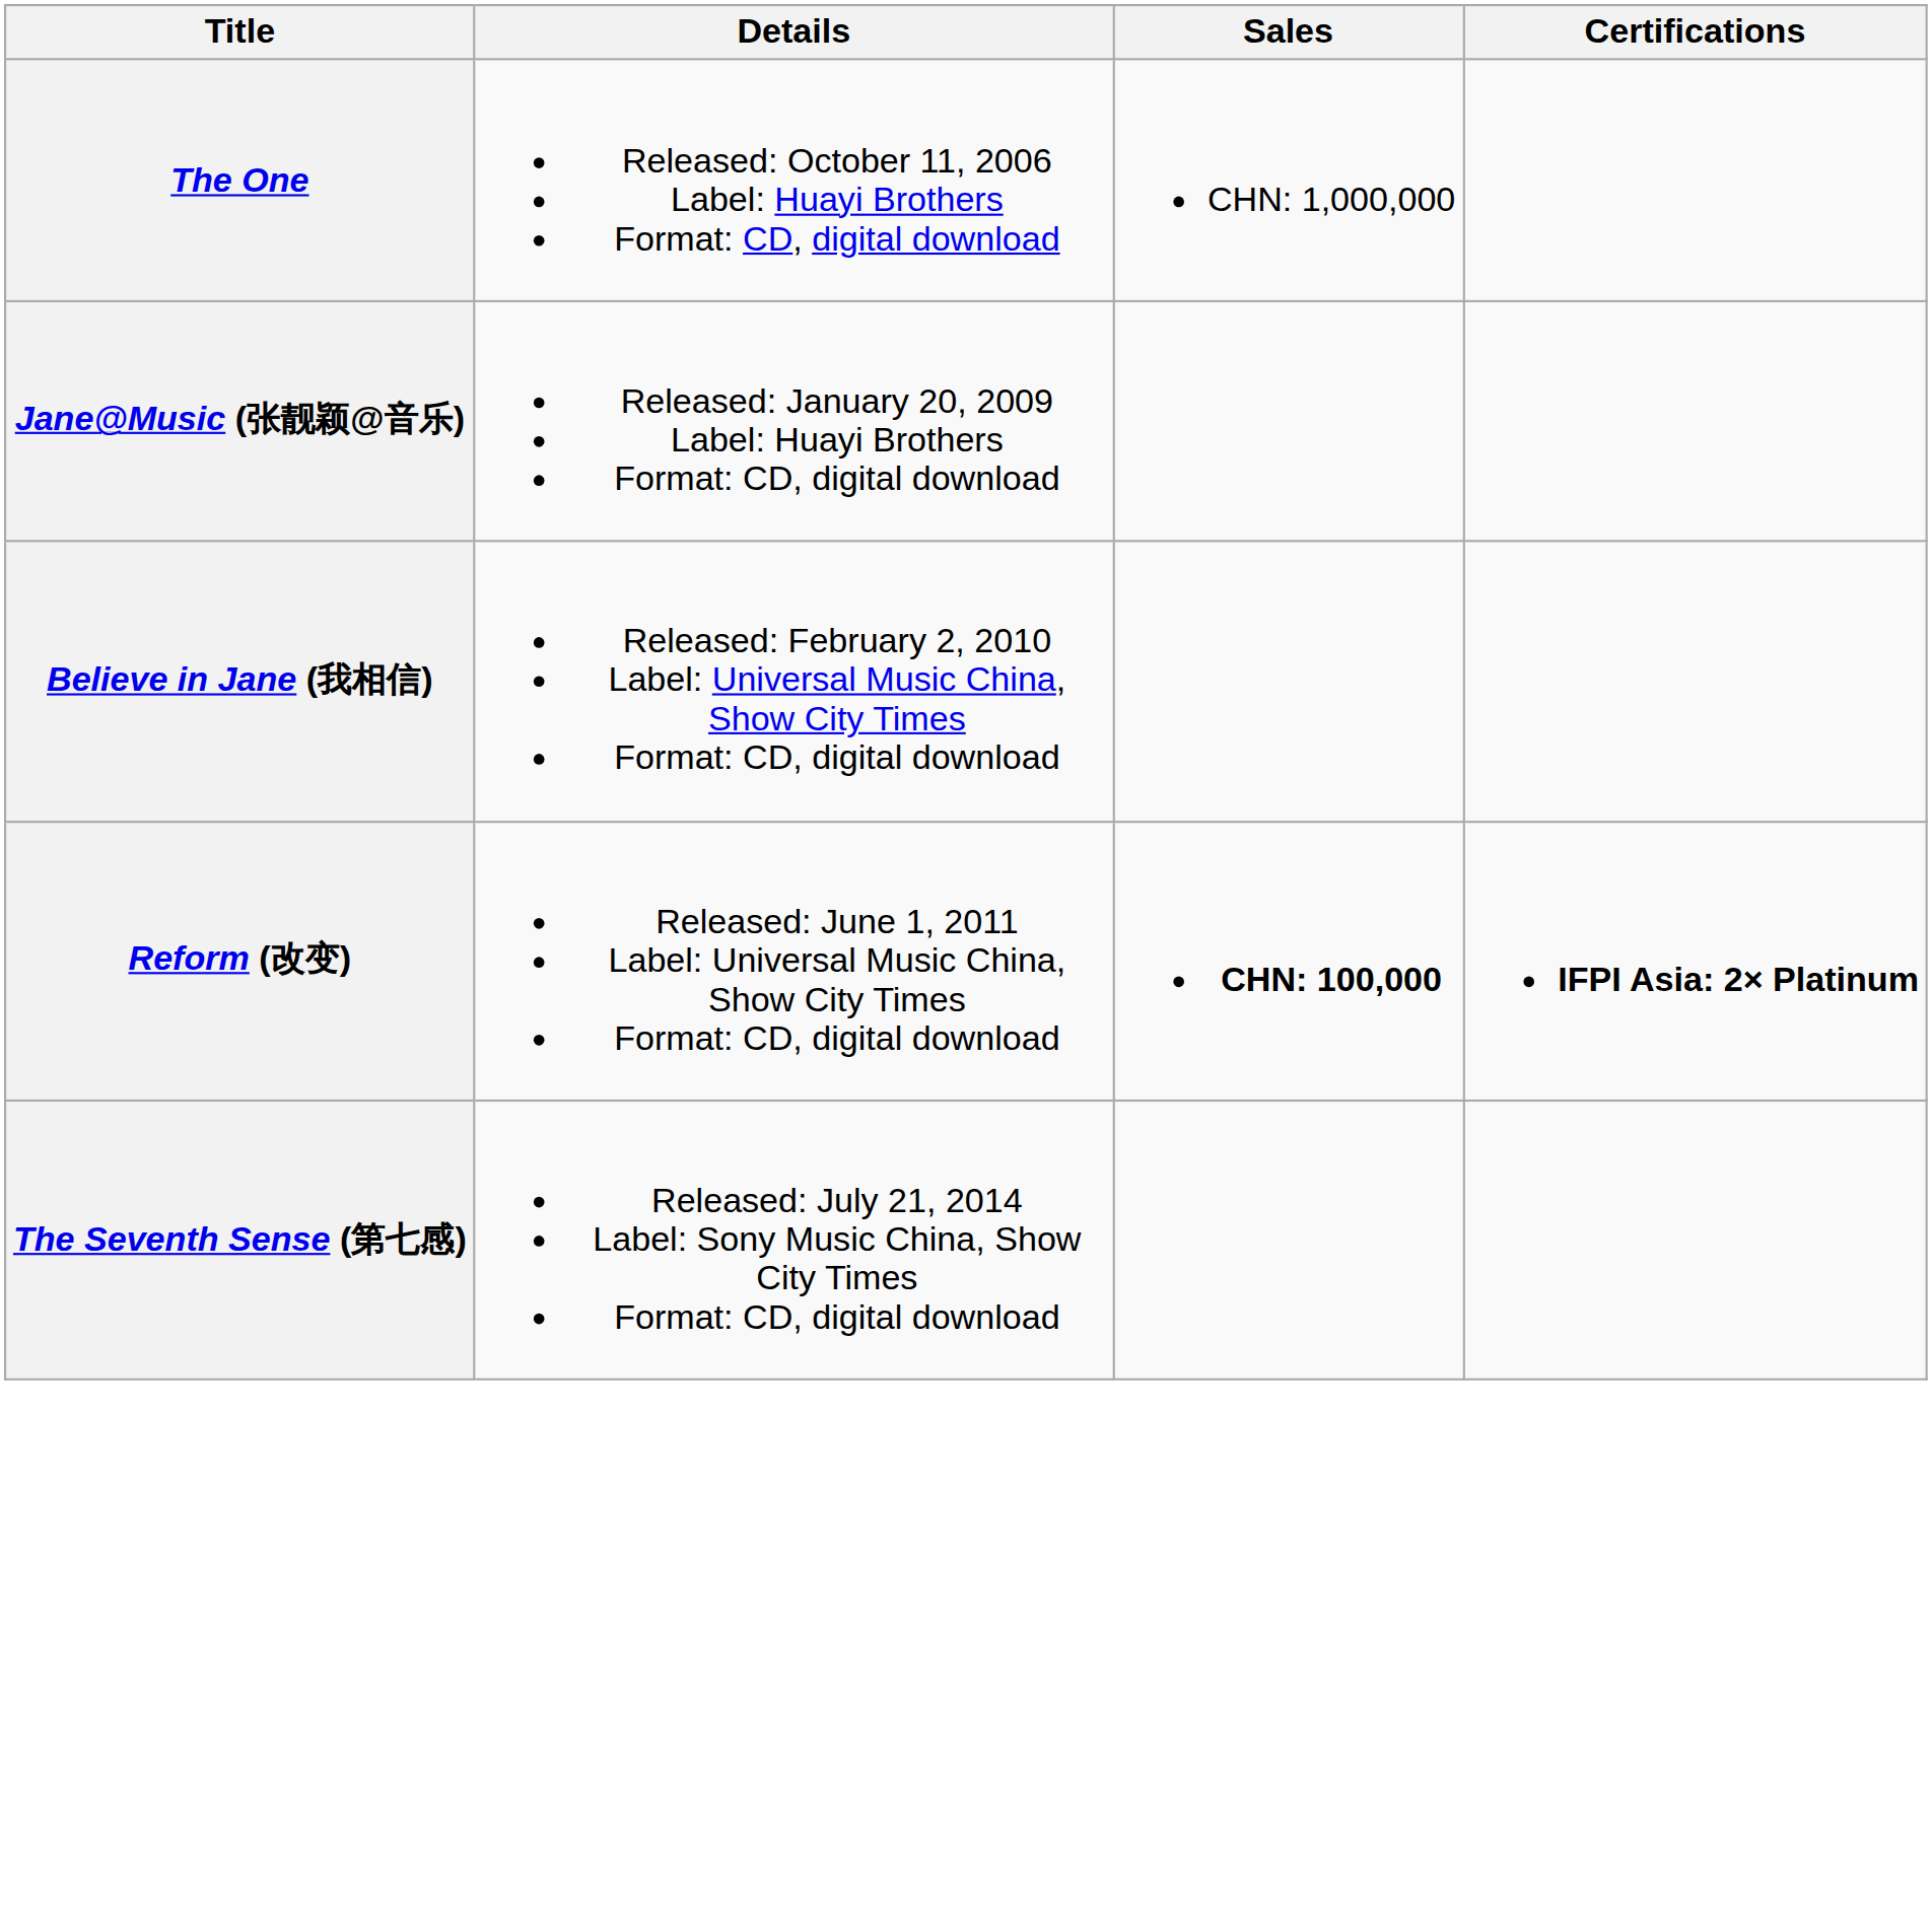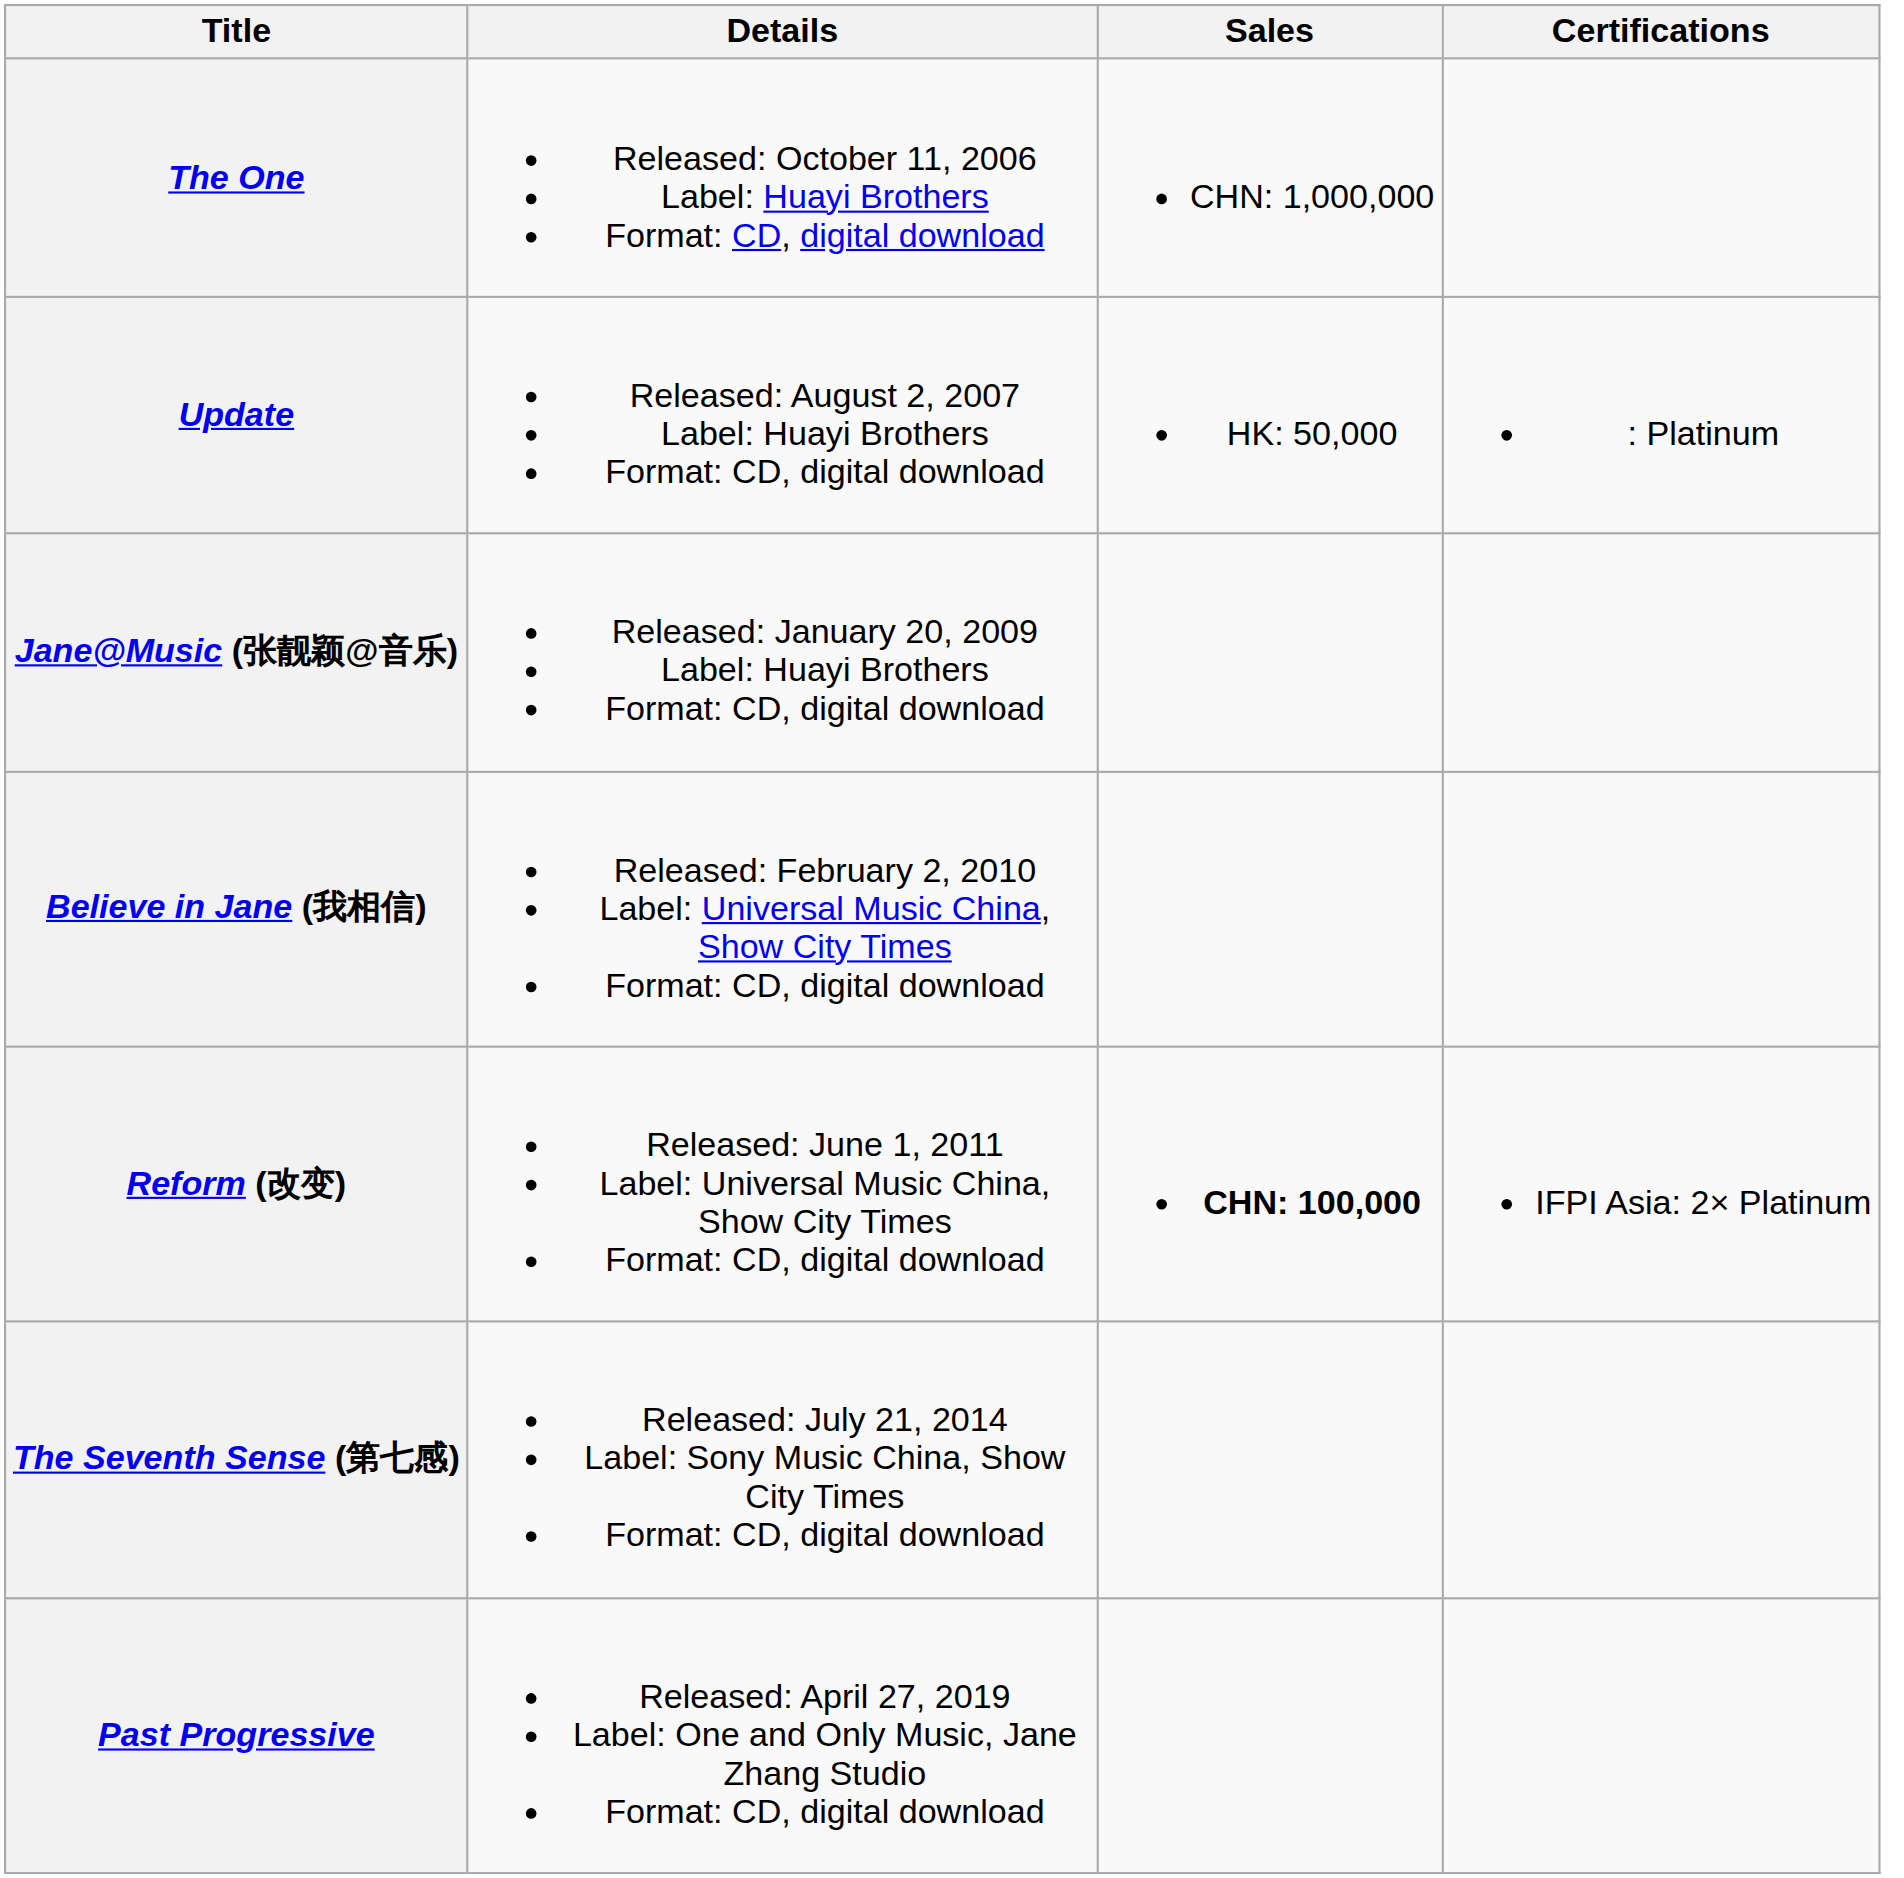+ row: Update | Released: August 2, 2007 Label: Huayi Brothers Format: CD, digital download | HK: 50,000 | : Platinum
Reform (改变) | Certifications: bold -> normal
+ row: Past Progressive | Released: April 27, 2019 Label: One and Only Music, Jane Zhang Studio Format: CD, digital download
